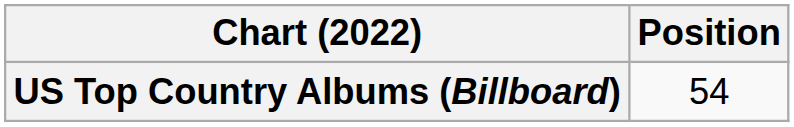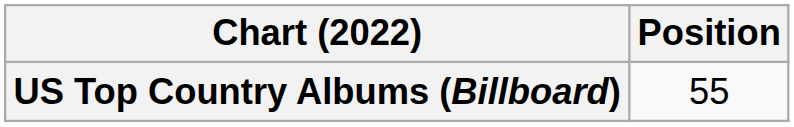US Top Country Albums (Billboard) | Position: 54 -> 55
